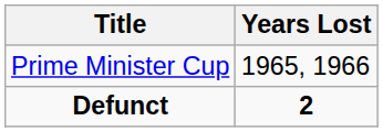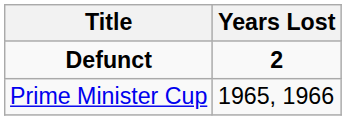rows swapped: Defunct <-> Prime Minister Cup
